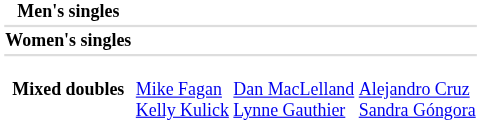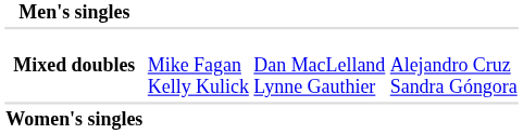rows swapped: Women's singles <-> Mixed doubles
